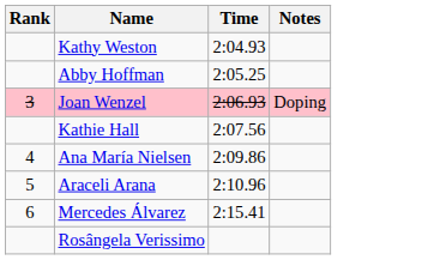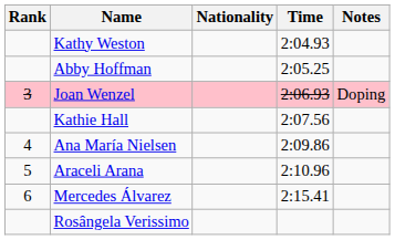+ column: Nationality
